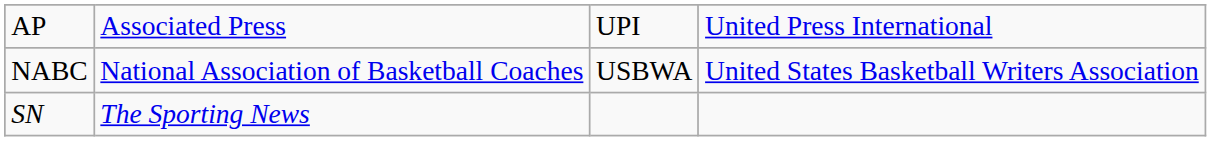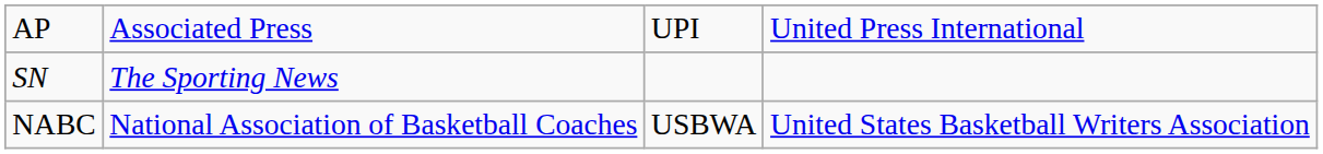rows swapped: NABC <-> SN
